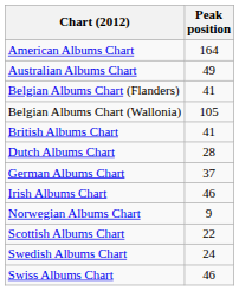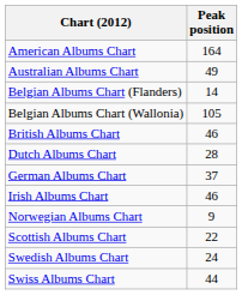Belgian Albums Chart (Flanders) | Peak position: 41 -> 14
British Albums Chart | Peak position: 41 -> 46
Swiss Albums Chart | Peak position: 46 -> 44
